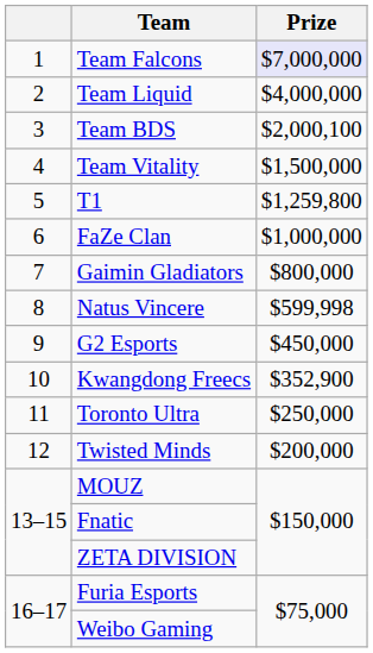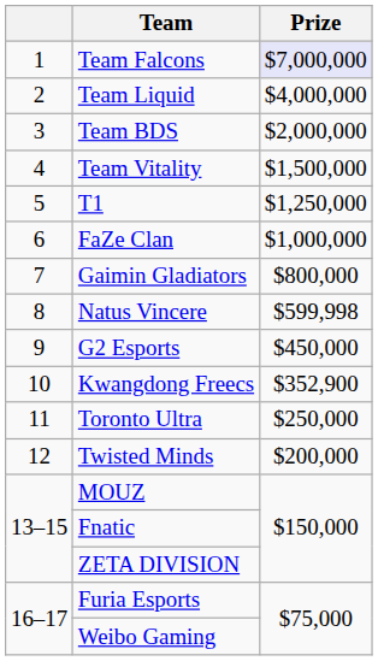Team BDS | Prize: $2,000,100 -> $2,000,000
T1 | Prize: $1,259,800 -> $1,250,000
